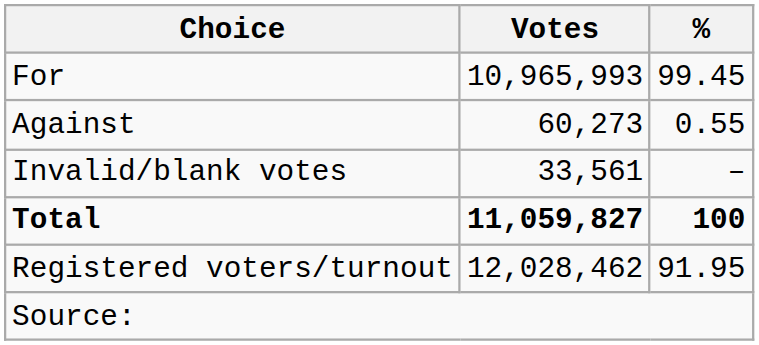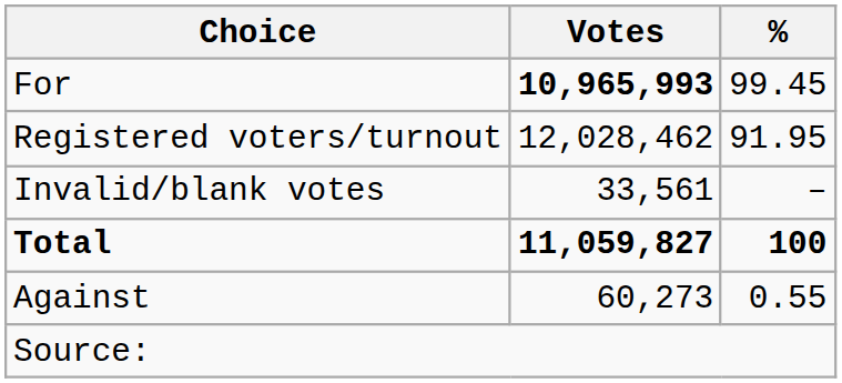For | Votes: normal -> bold
rows swapped: Against <-> Registered voters/turnout
